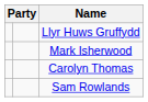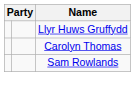- row: Mark Isherwood
